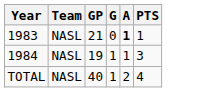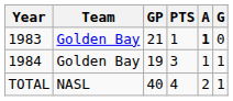columns swapped: G <-> PTS
1983 | Team: NASL -> Golden Bay
1984 | Team: NASL -> Golden Bay
